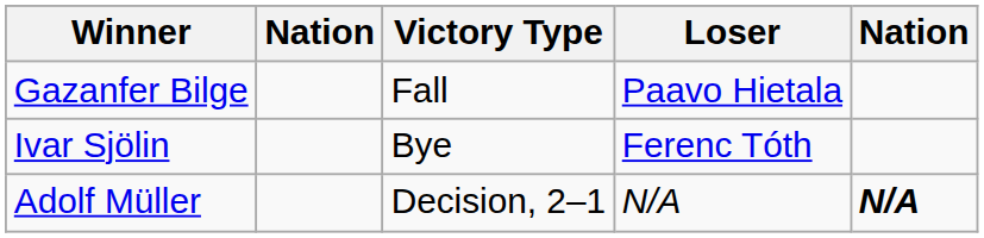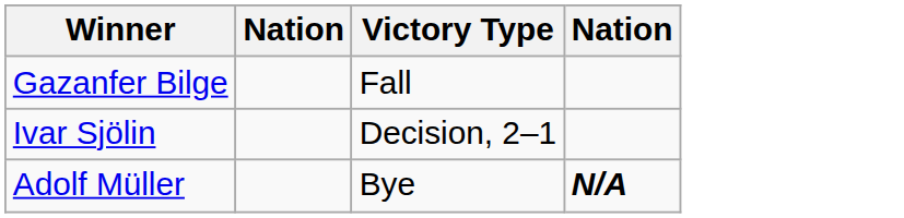- column: Loser | Paavo Hietala | Ferenc Tóth | N/A
Ivar Sjölin | Victory Type: Bye -> Decision, 2–1
Adolf Müller | Victory Type: Decision, 2–1 -> Bye
